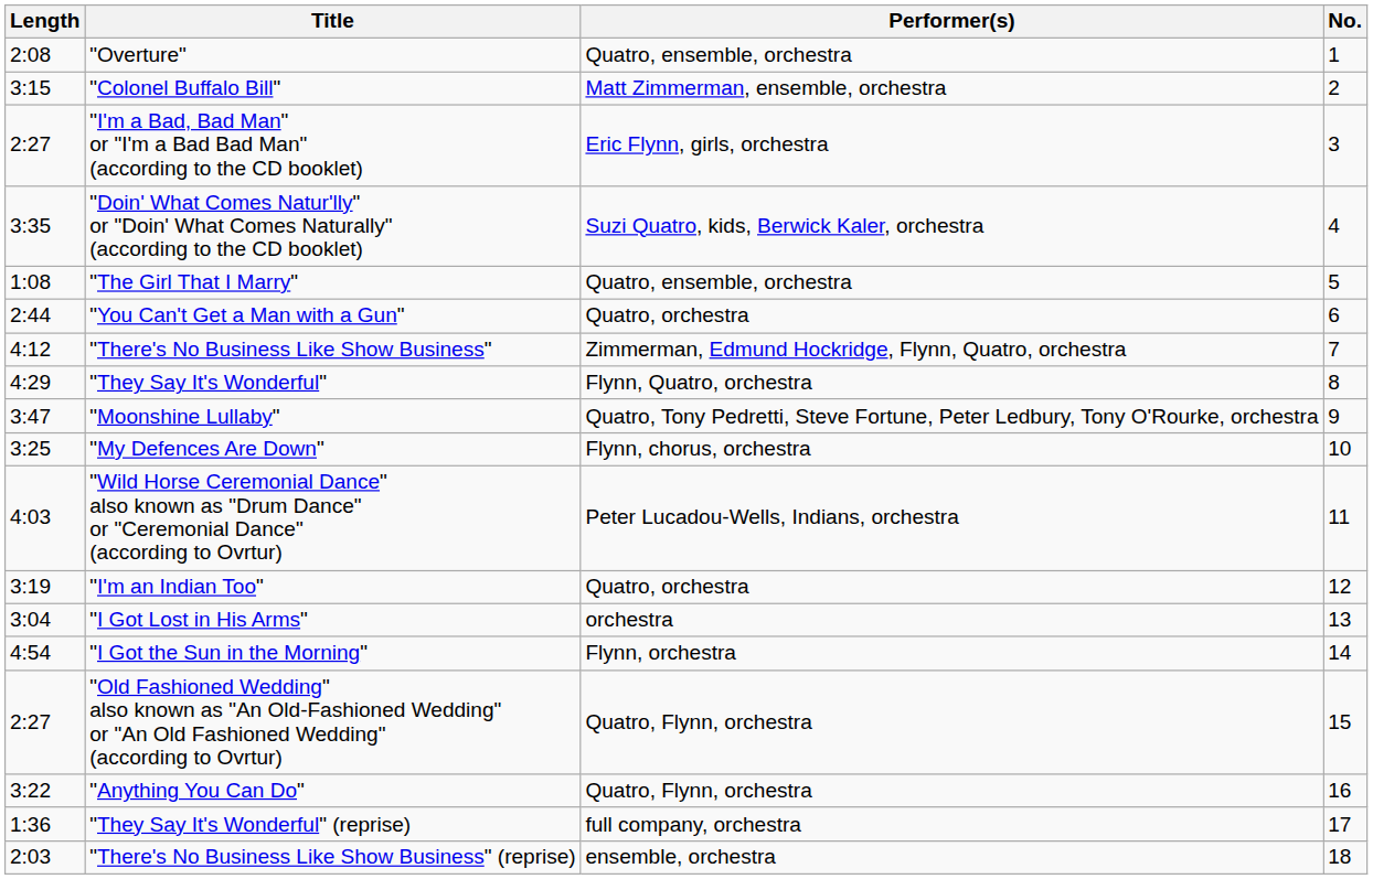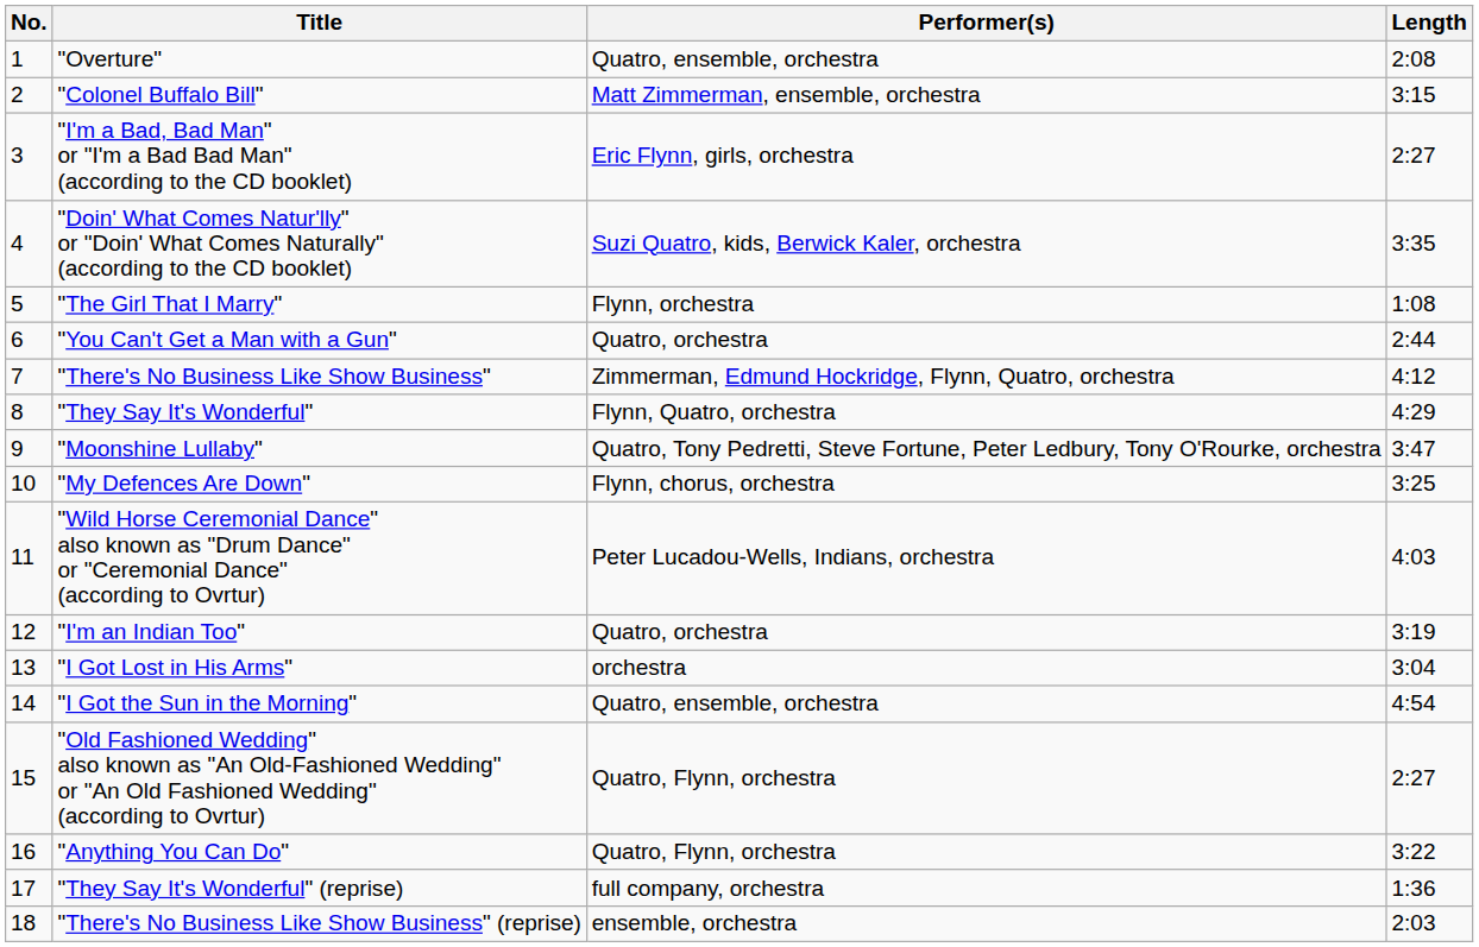columns swapped: No. <-> Length
"The Girl That I Marry" | Performer(s): Quatro, ensemble, orchestra -> Flynn, orchestra
"I Got the Sun in the Morning" | Performer(s): Flynn, orchestra -> Quatro, ensemble, orchestra
